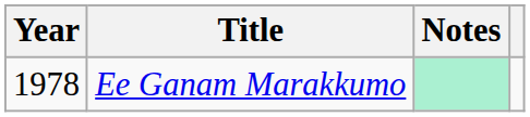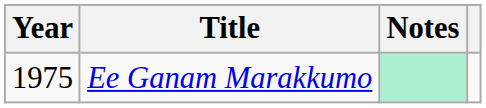Ee Ganam Marakkumo | Year: 1978 -> 1975
